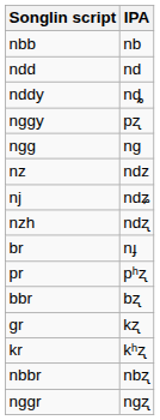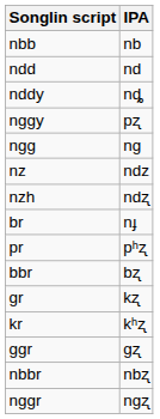- row: nj | ndʑ
+ row: ggr | gʐ
